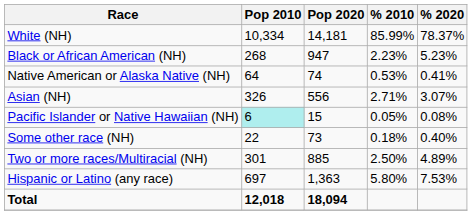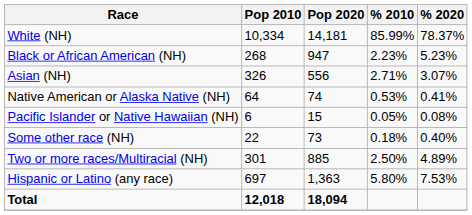rows swapped: Native American or Alaska Native (NH) <-> Asian (NH)
Pacific Islander or Native Hawaiian (NH) | Pop 2010: paleturquoise background -> no background
